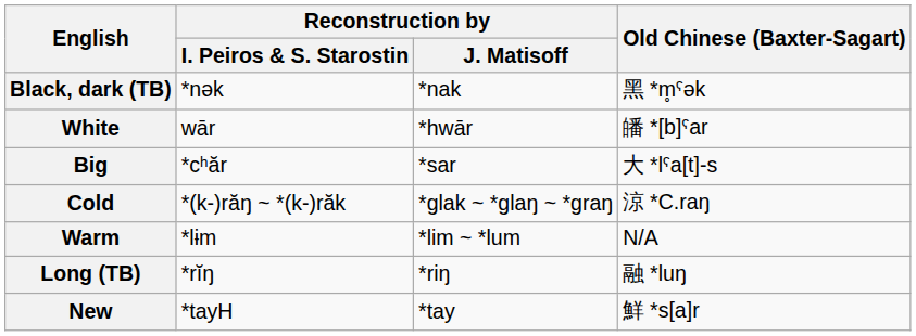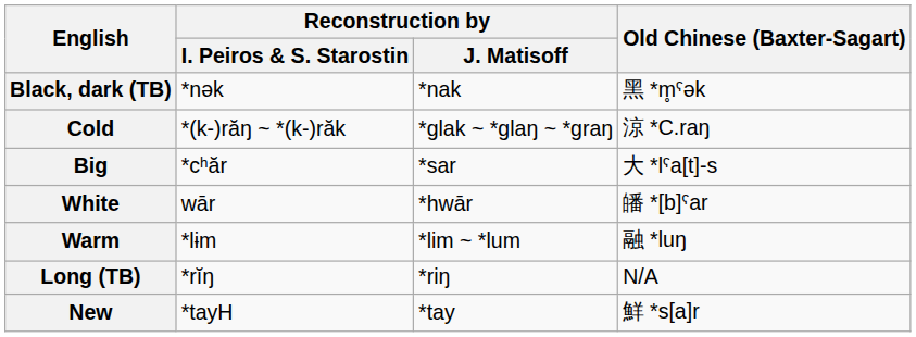rows swapped: White <-> Cold
Warm | Old Chinese (Baxter-Sagart): N/A -> 融 *luŋ
Long (TB) | Old Chinese (Baxter-Sagart): 融 *luŋ -> N/A
